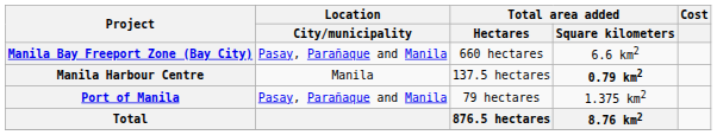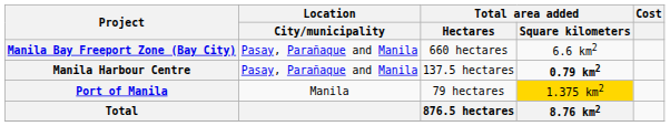Manila Harbour Centre | Location / City/municipality: Manila -> Pasay, Parañaque and Manila
Port of Manila | Location / City/municipality: Pasay, Parañaque and Manila -> Manila
Port of Manila | Total area added / Square kilometers: no background -> gold background
